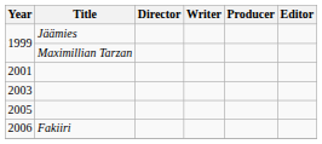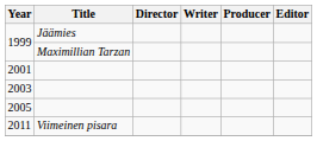- row: 2006 | Fakiiri
+ row: 2011 | Viimeinen pisara
